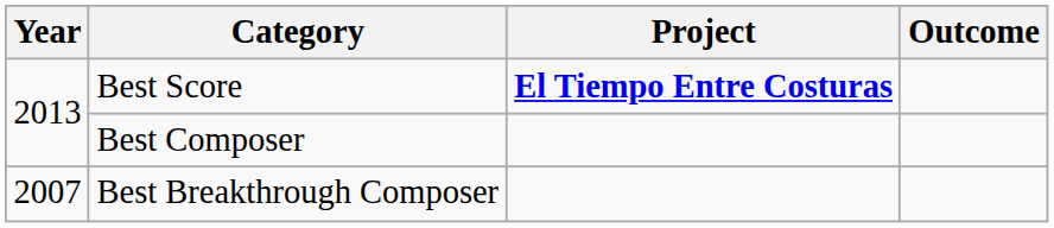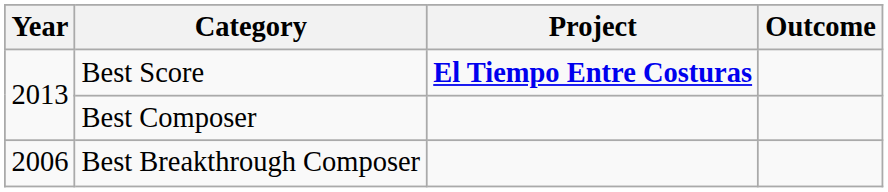Best Breakthrough Composer | Year: 2007 -> 2006
